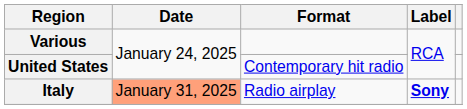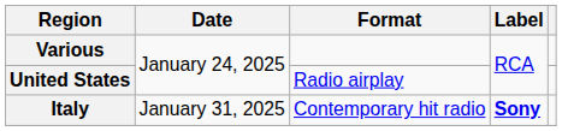United States | Format: Contemporary hit radio -> Radio airplay
Italy | Date: lightsalmon background -> no background
Italy | Format: Radio airplay -> Contemporary hit radio
